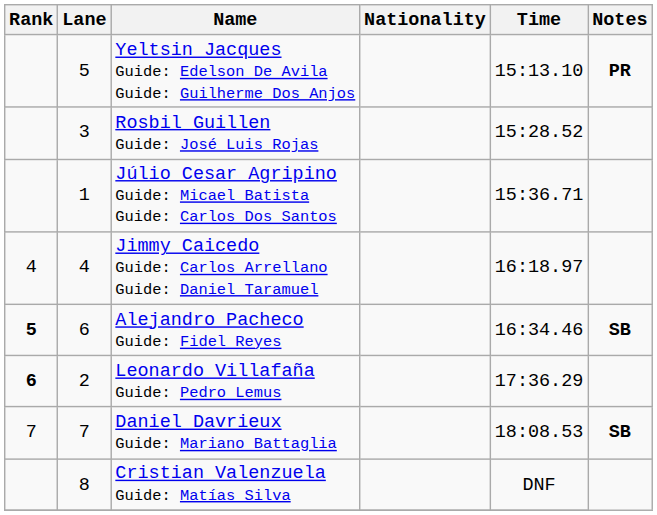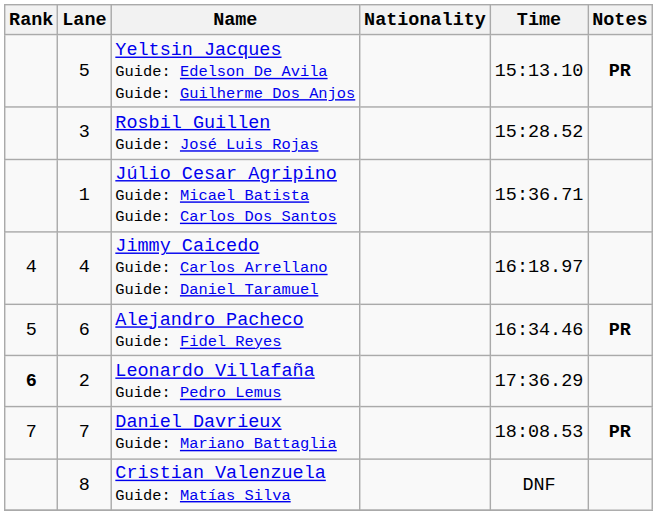Alejandro Pacheco Guide: Fidel Reyes | Rank: bold -> normal
Alejandro Pacheco Guide: Fidel Reyes | Notes: SB -> PR
Daniel Davrieux Guide: Mariano Battaglia | Notes: SB -> PR
